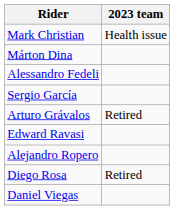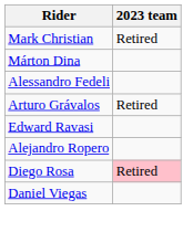Mark Christian | 2023 team: Health issue -> Retired
- row: Sergio García
Diego Rosa | 2023 team: no background -> pink background
